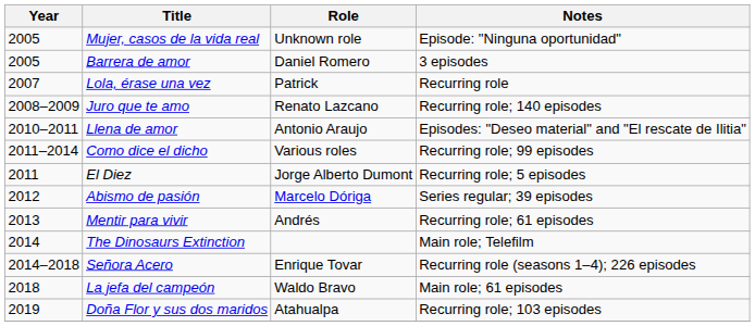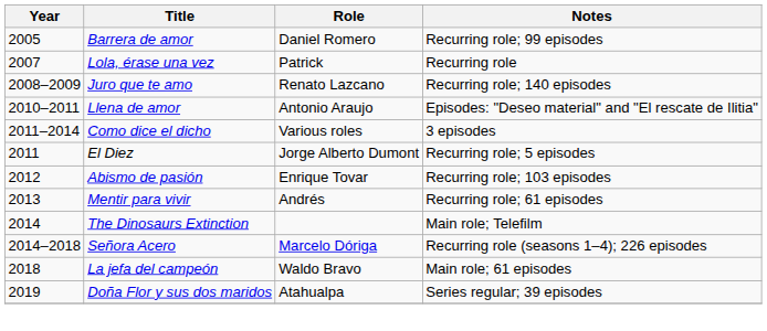- row: 2005 | Mujer, casos de la vida real | Unknown role | Episode: "Ninguna oportunidad"
Barrera de amor | Notes: 3 episodes -> Recurring role; 99 episodes
Como dice el dicho | Notes: Recurring role; 99 episodes -> 3 episodes
Abismo de pasión | Role: Marcelo Dóriga -> Enrique Tovar
Abismo de pasión | Notes: Series regular; 39 episodes -> Recurring role; 103 episodes
Señora Acero | Role: Enrique Tovar -> Marcelo Dóriga
Doña Flor y sus dos maridos | Notes: Recurring role; 103 episodes -> Series regular; 39 episodes
